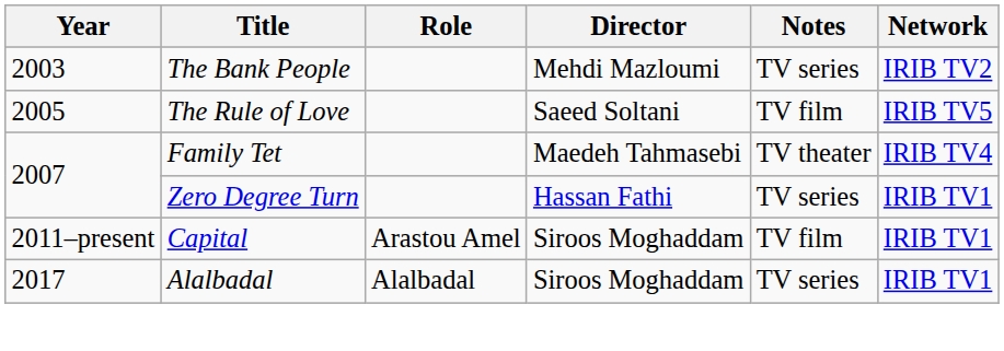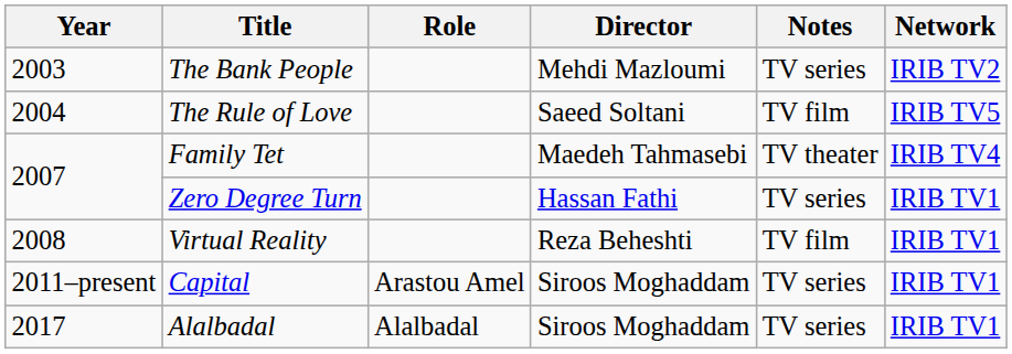The Rule of Love | Year: 2005 -> 2004
+ row: 2008 | Virtual Reality | Reza Beheshti | TV film | IRIB TV1
Capital | Notes: TV film -> TV series
